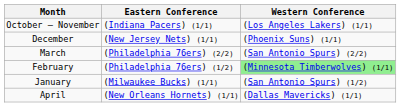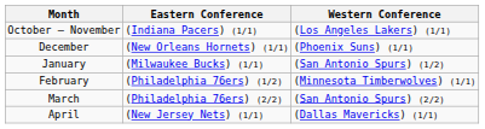December | Eastern Conference: (New Jersey Nets) (1/1) -> (New Orleans Hornets) (1/1)
rows swapped: January <-> March
February | Western Conference: lightgreen background -> no background
April | Eastern Conference: (New Orleans Hornets) (1/1) -> (New Jersey Nets) (1/1)
